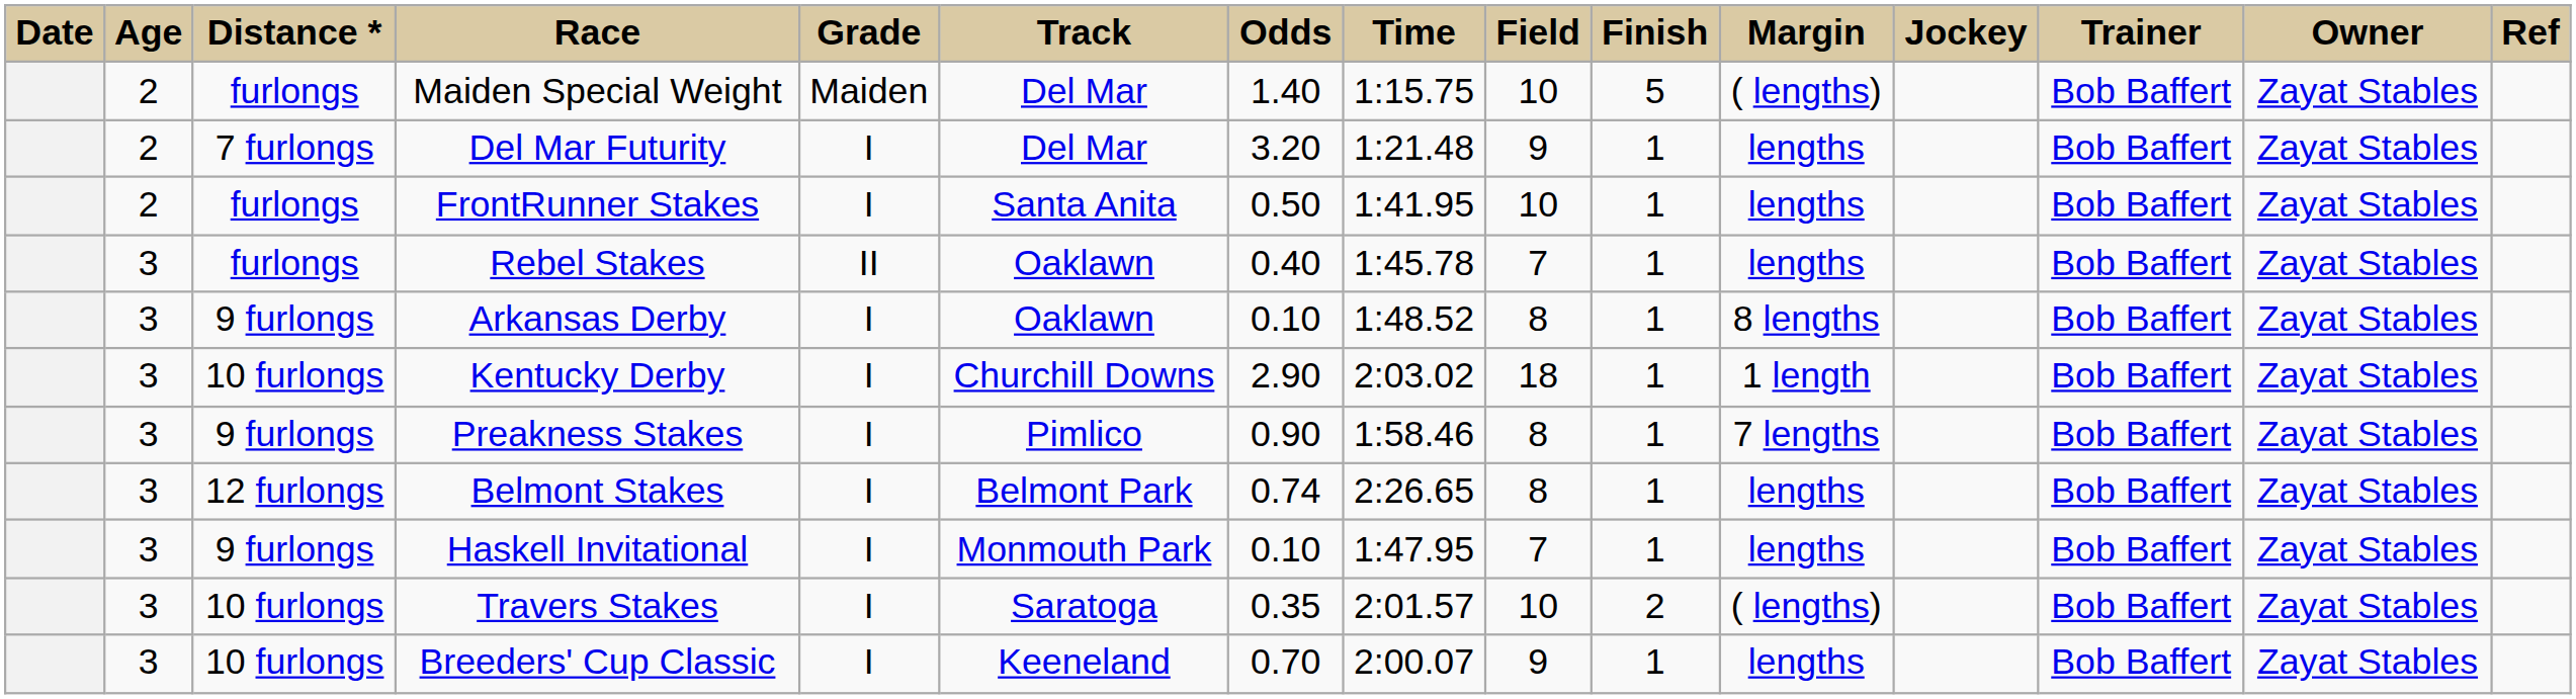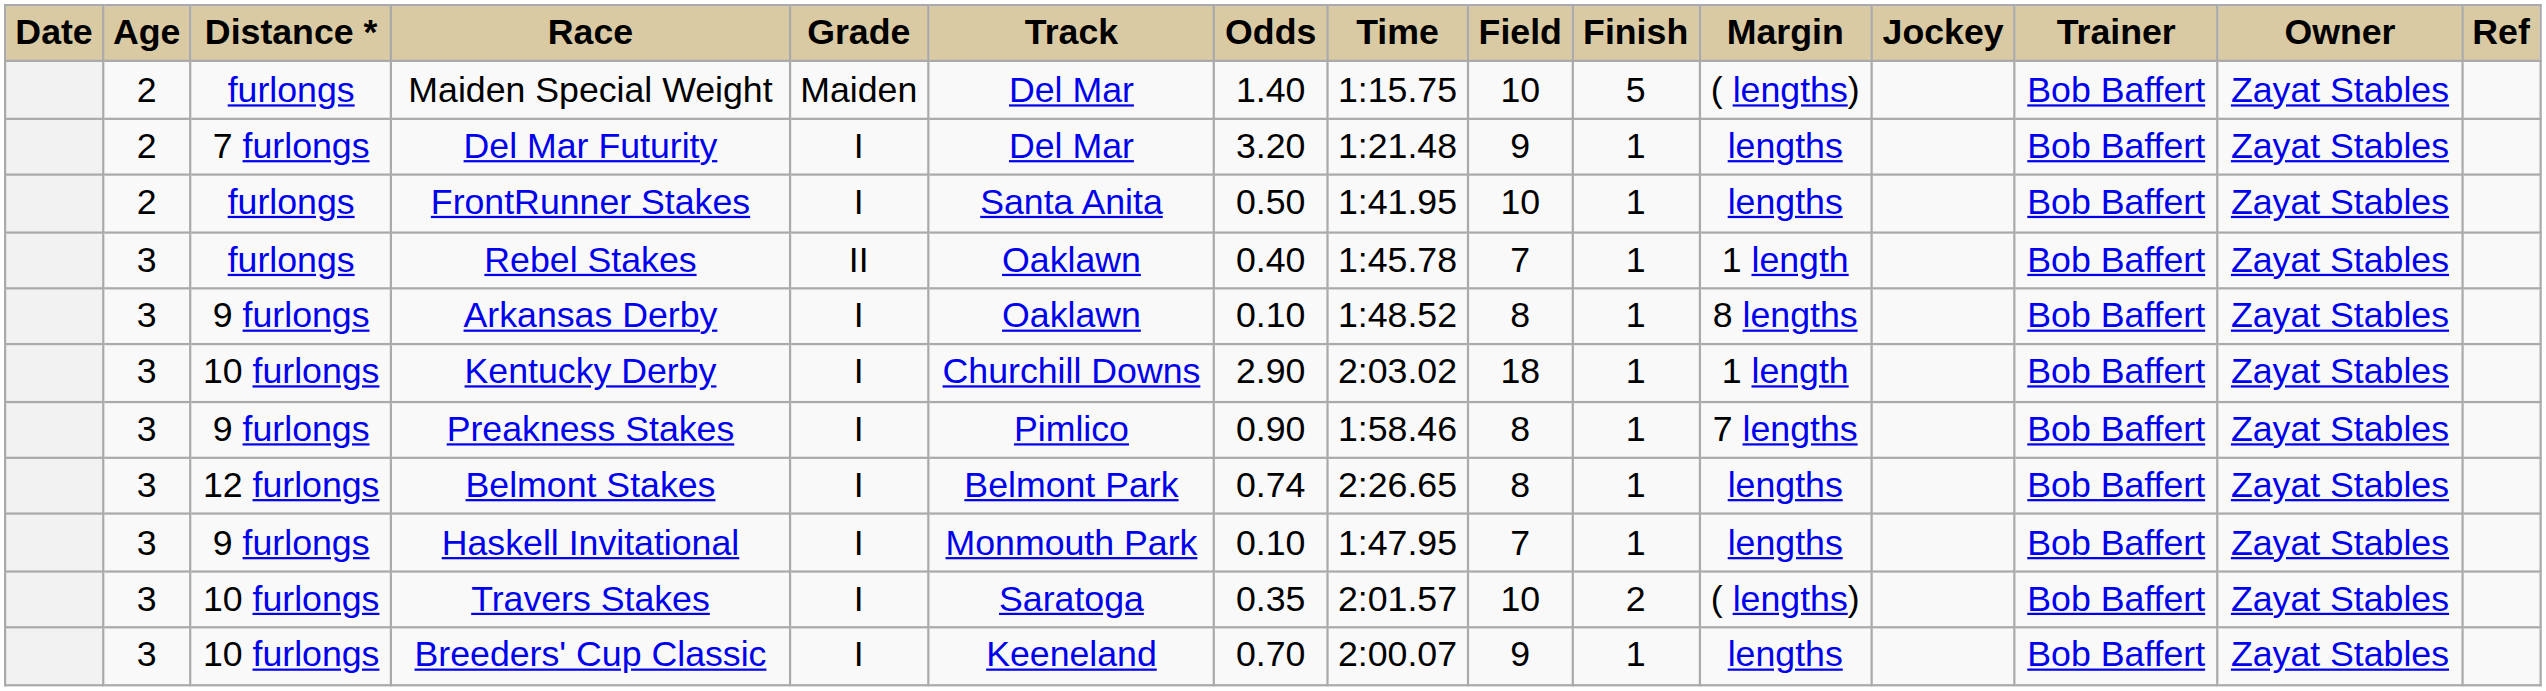Rebel Stakes | Margin: lengths -> 1 length
